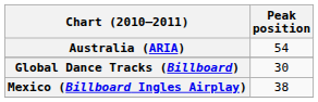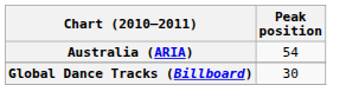- row: Mexico (Billboard Ingles Airplay) | 38
